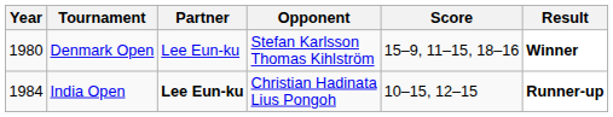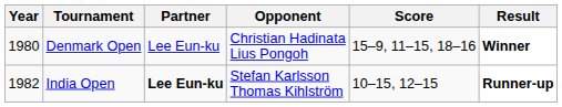Denmark Open | Opponent: Stefan Karlsson Thomas Kihlström -> Christian Hadinata Lius Pongoh
India Open | Year: 1984 -> 1982
India Open | Opponent: Christian Hadinata Lius Pongoh -> Stefan Karlsson Thomas Kihlström
